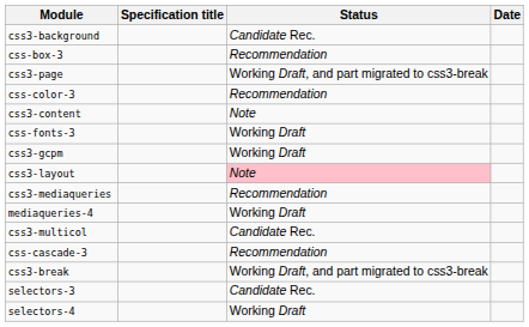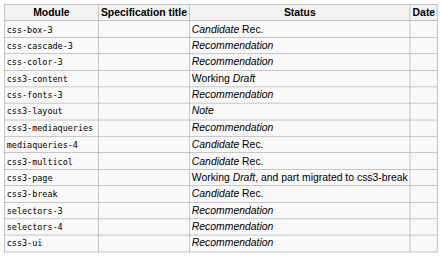- row: css3-background | Candidate Rec.
css-box-3 | Status: Recommendation -> Candidate Rec.
rows swapped: css-cascade-3 <-> css3-page
css3-content | Status: Note -> Working Draft
css-fonts-3 | Status: Working Draft -> Recommendation
- row: css3-gcpm | Working Draft
css3-layout | Status: pink background -> no background
mediaqueries-4 | Status: Working Draft -> Candidate Rec.
css3-break | Status: Working Draft, and part migrated to css3-break -> Candidate Rec.
selectors-3 | Status: Candidate Rec. -> Recommendation
selectors-4 | Status: Working Draft -> Recommendation
+ row: css3-ui | Recommendation
